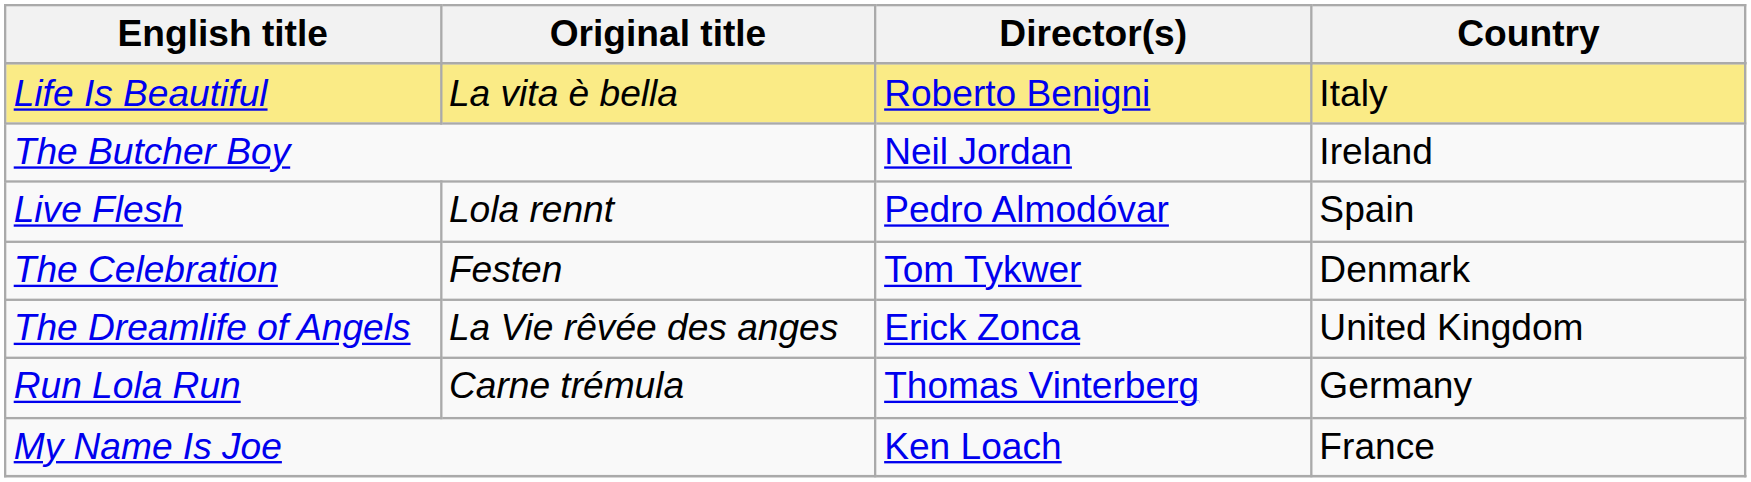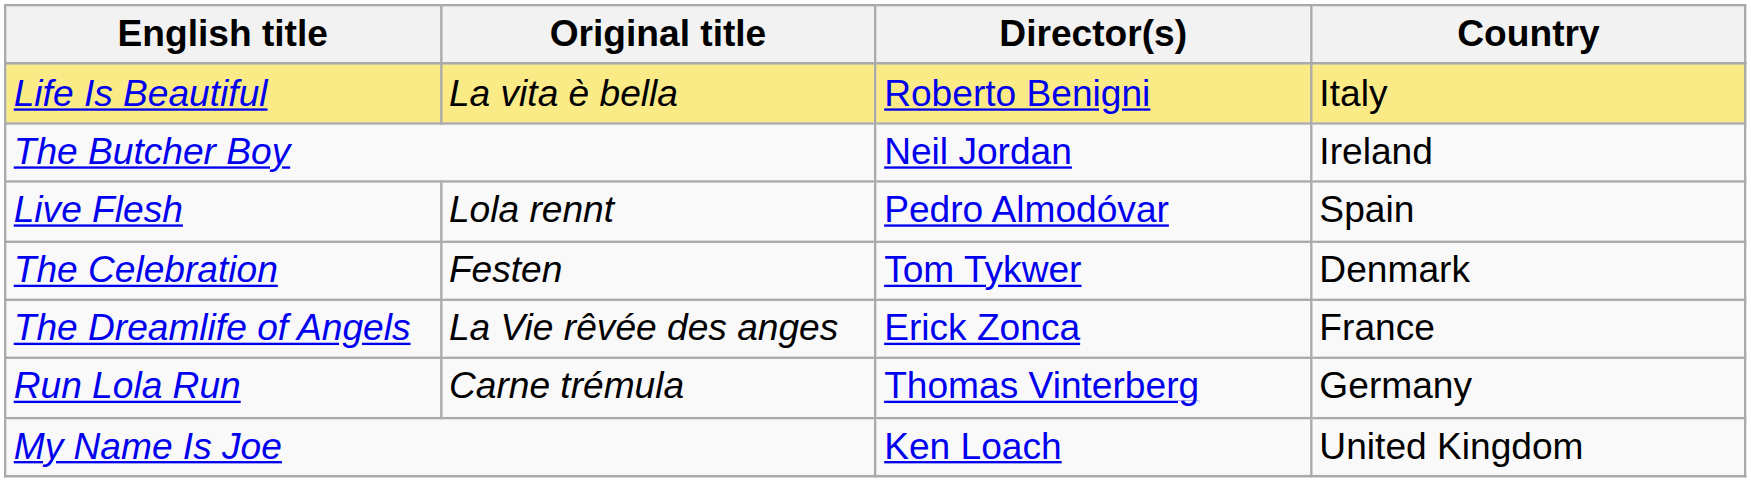The Dreamlife of Angels | Country: United Kingdom -> France
My Name Is Joe | Country: France -> United Kingdom
